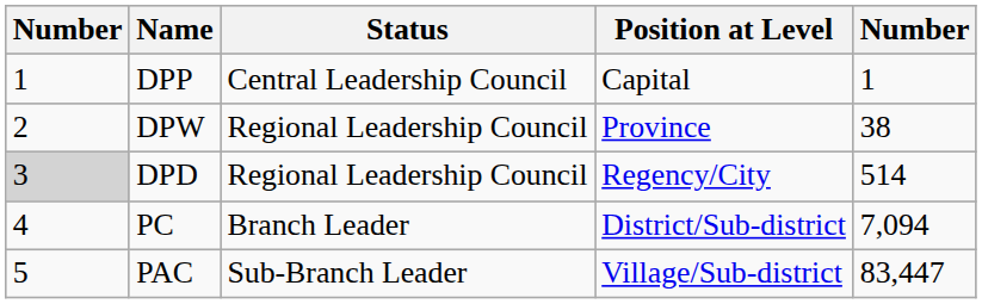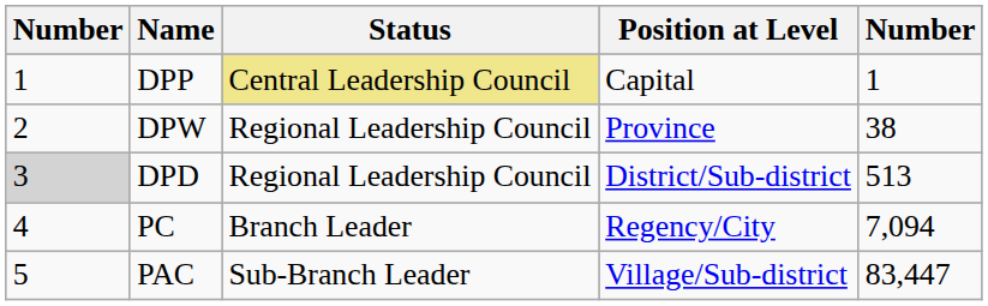DPP | Status: no background -> khaki background
DPD | Position at Level: Regency/City -> District/Sub-district
DPD | column 5: 514 -> 513
PC | Position at Level: District/Sub-district -> Regency/City
